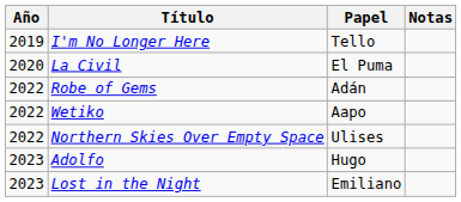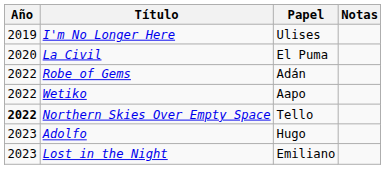I'm No Longer Here | Papel: Tello -> Ulises
Northern Skies Over Empty Space | Año: normal -> bold
Northern Skies Over Empty Space | Papel: Ulises -> Tello
